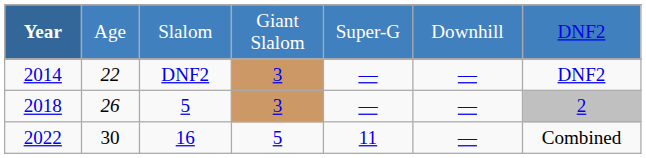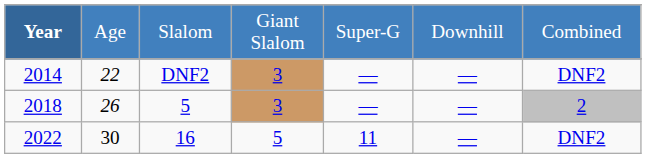Slalom | column 7: DNF2 -> Combined
16 | column 7: Combined -> DNF2
